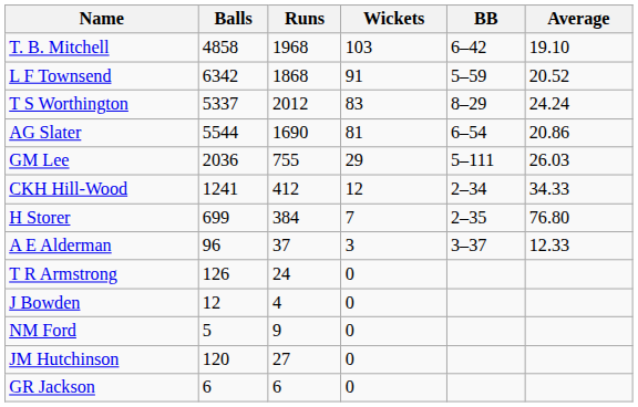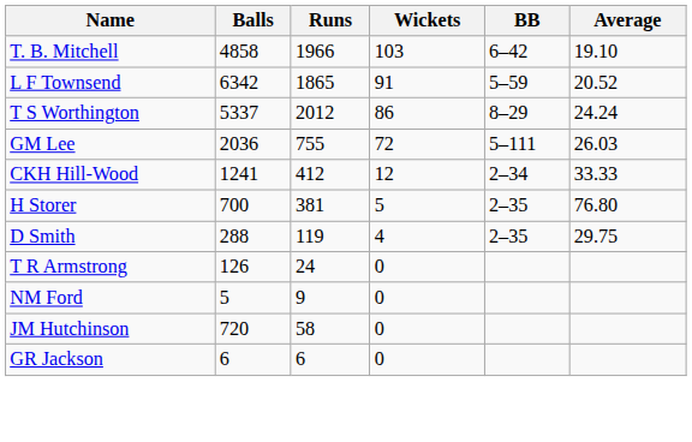T. B. Mitchell | Runs: 1968 -> 1966
L F Townsend | Runs: 1868 -> 1865
T S Worthington | Wickets: 83 -> 86
- row: AG Slater | 5544 | 1690 | 81 | 6–54 | 20.86
GM Lee | Wickets: 29 -> 72
CKH Hill-Wood | Average: 34.33 -> 33.33
H Storer | Balls: 699 -> 700
H Storer | Runs: 384 -> 381
H Storer | Wickets: 7 -> 5
+ row: D Smith | 288 | 119 | 4 | 2–35 | 29.75
- row: A E Alderman | 96 | 37 | 3 | 3–37 | 12.33
- row: J Bowden | 12 | 4 | 0
JM Hutchinson | Balls: 120 -> 720
JM Hutchinson | Runs: 27 -> 58
